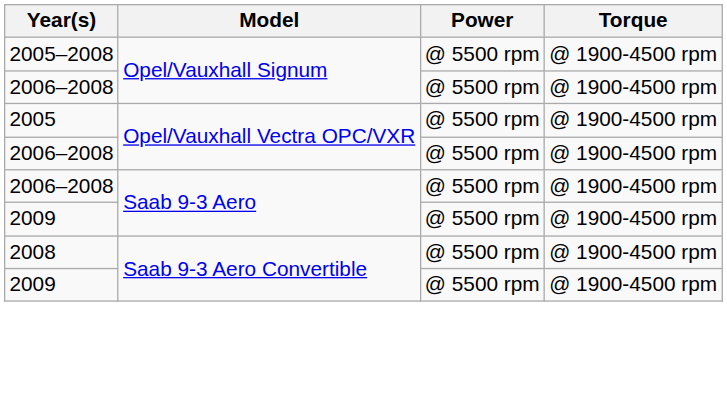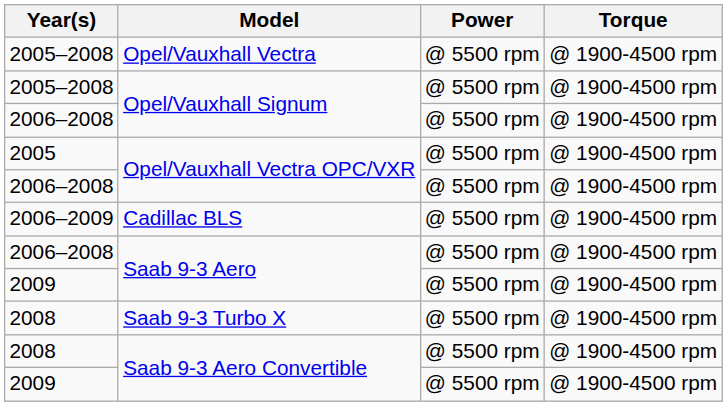+ row: 2005–2008 | Opel/Vauxhall Vectra | @ 5500 rpm | @ 1900-4500 rpm
+ row: 2006–2009 | Cadillac BLS | @ 5500 rpm | @ 1900-4500 rpm
+ row: 2008 | Saab 9-3 Turbo X | @ 5500 rpm | @ 1900-4500 rpm
